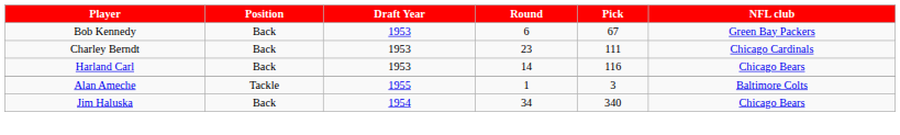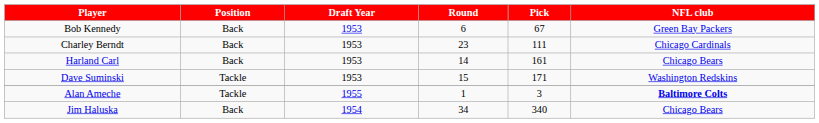Harland Carl | Pick: 116 -> 161
+ row: Dave Suminski | Tackle | 1953 | 15 | 171 | Washington Redskins
Alan Ameche | NFL club: normal -> bold
